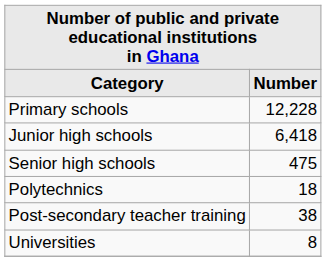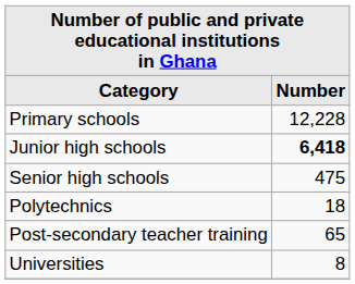Junior high schools | Number: normal -> bold
Post-secondary teacher training | Number: 38 -> 65
